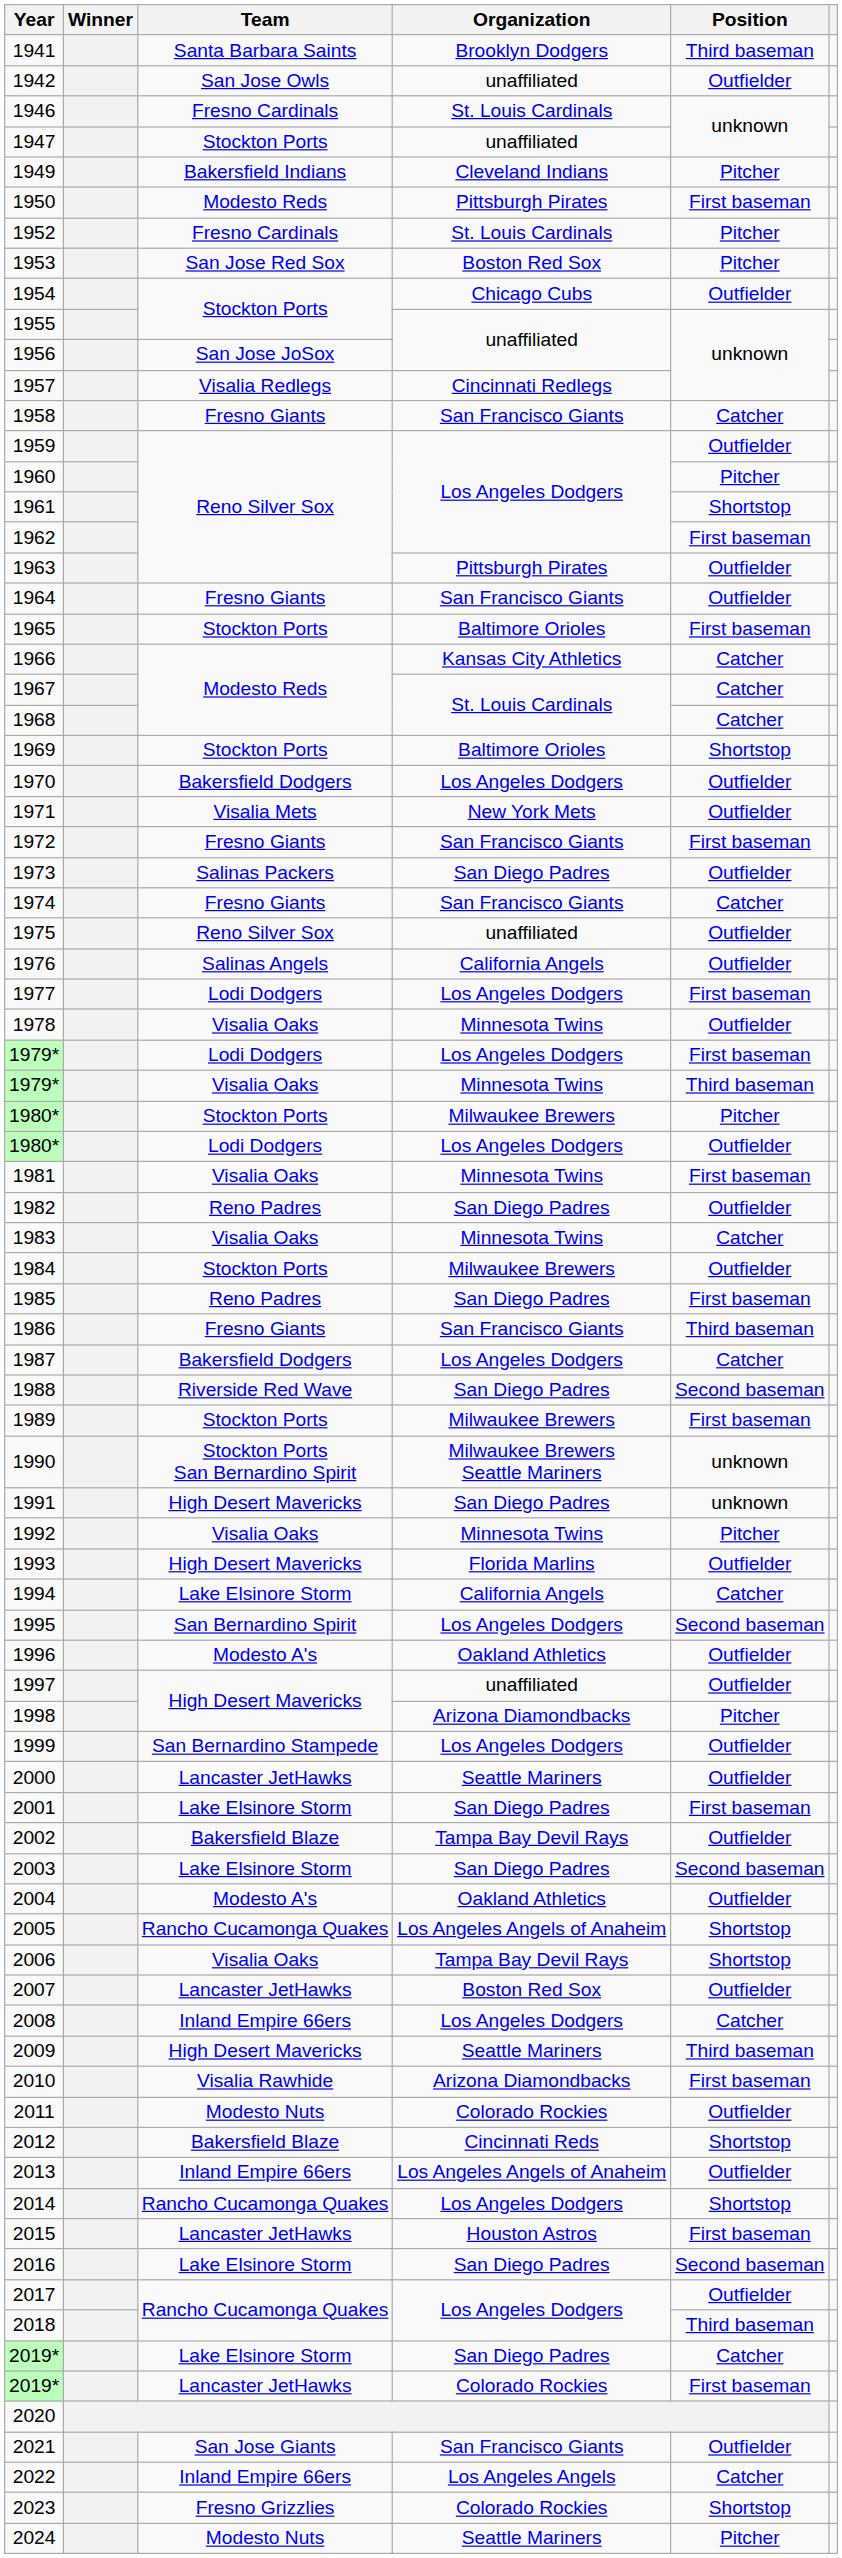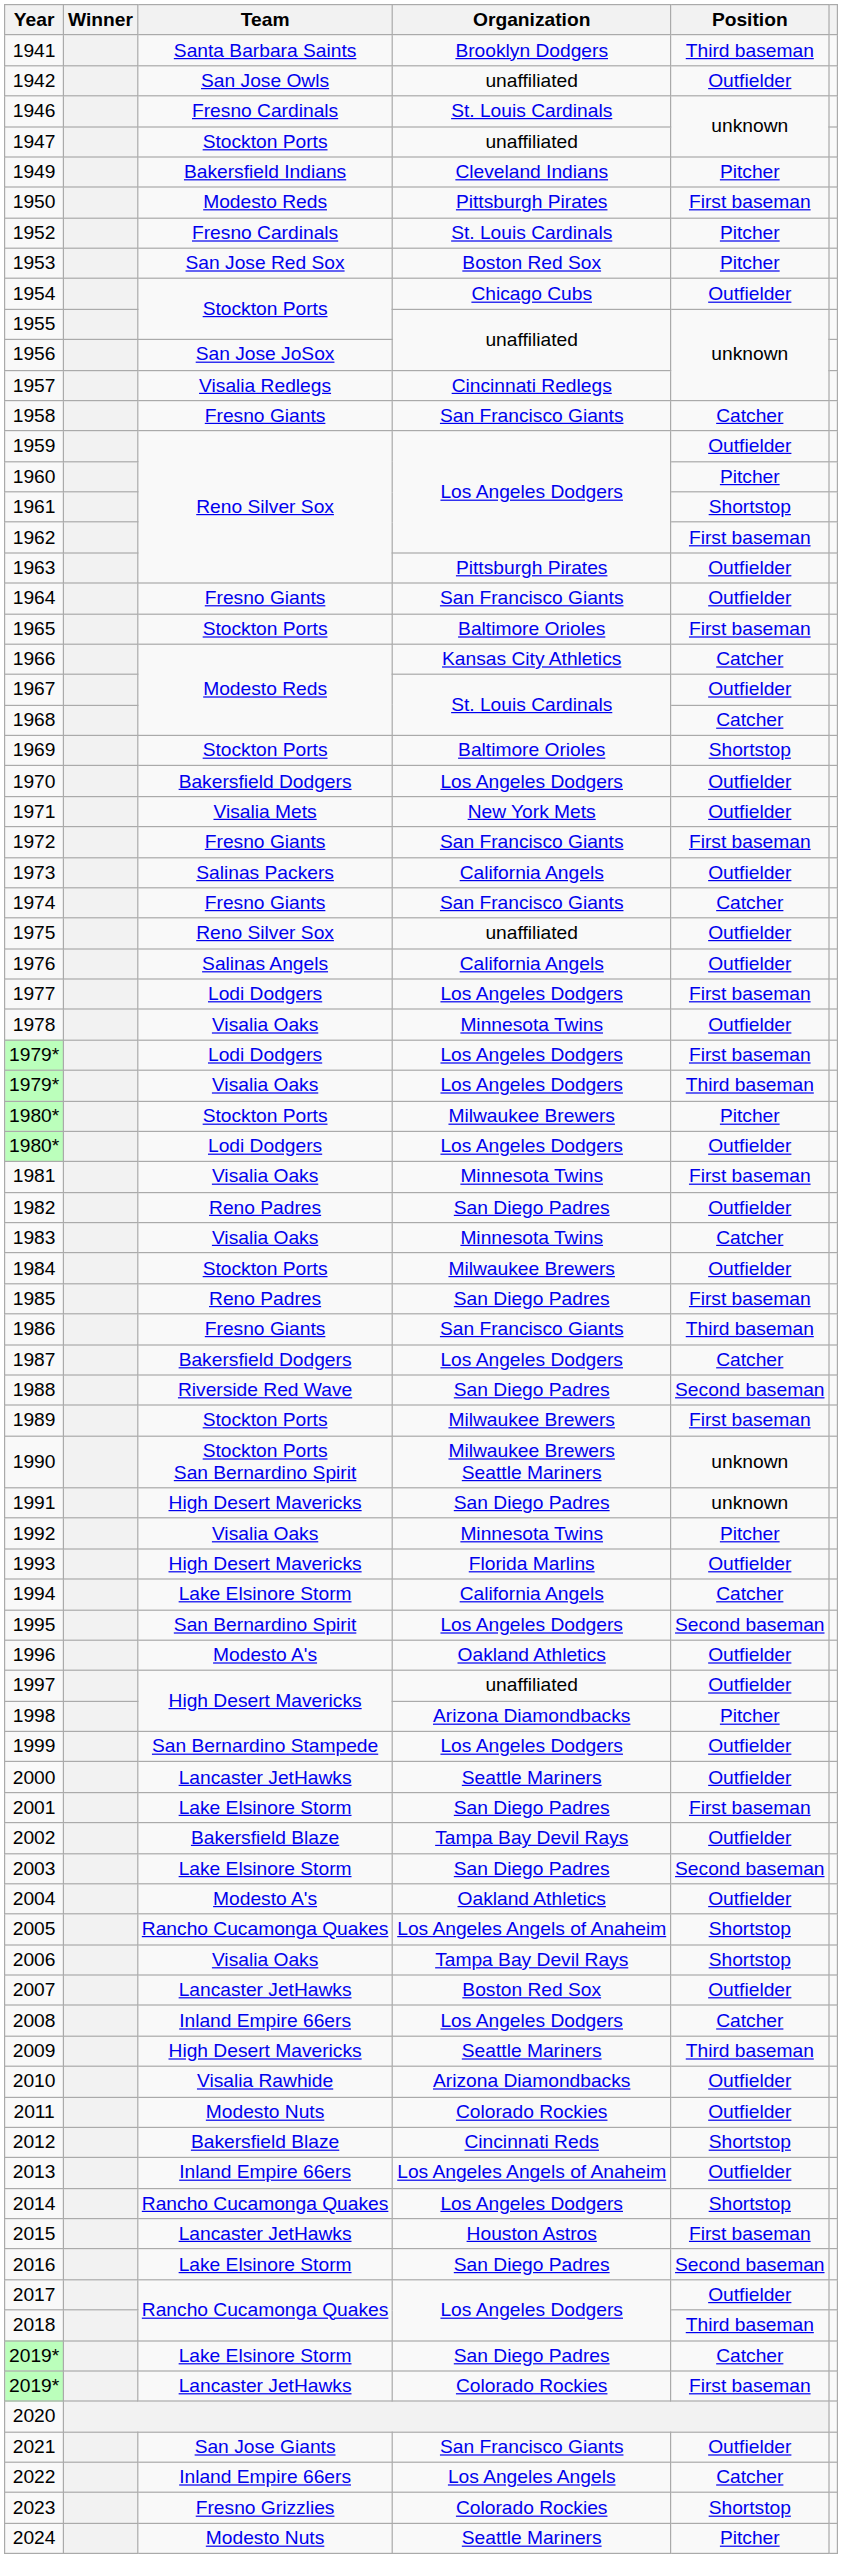1967 | Position: Catcher -> Outfielder
1973 | Organization: San Diego Padres -> California Angels
1979* / Visalia Oaks | Organization: Minnesota Twins -> Los Angeles Dodgers
2010 | Position: First baseman -> Outfielder
